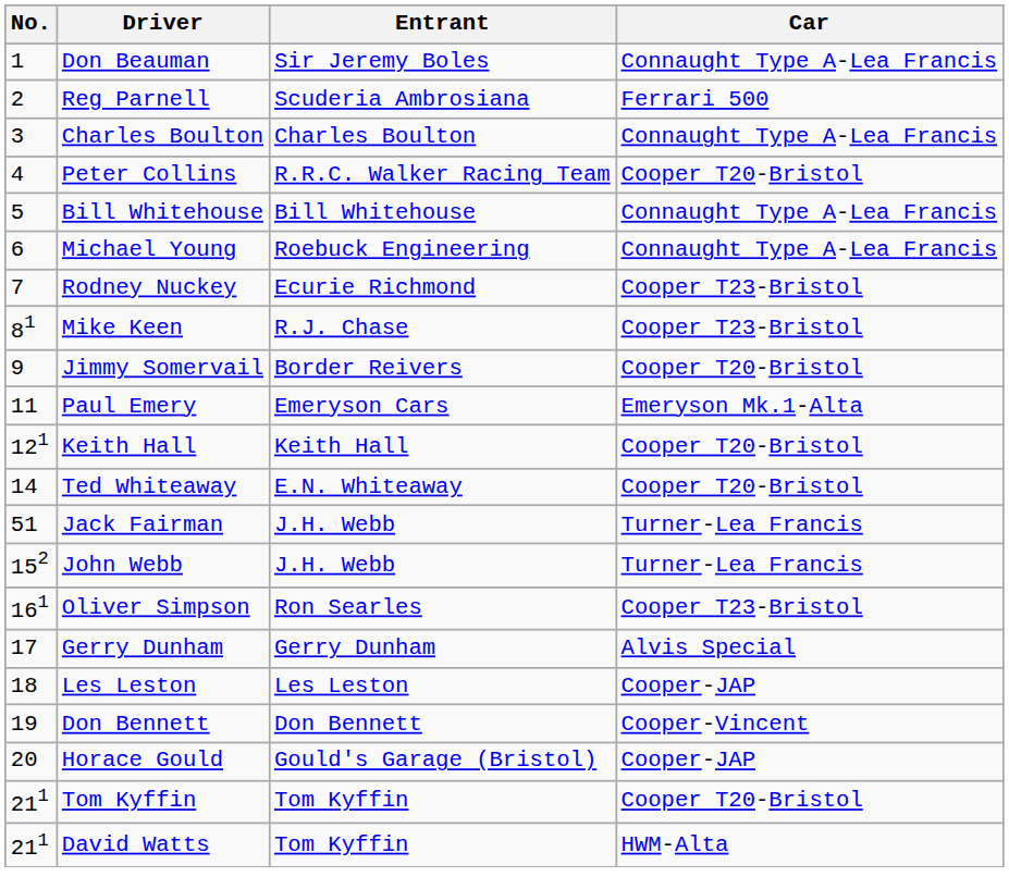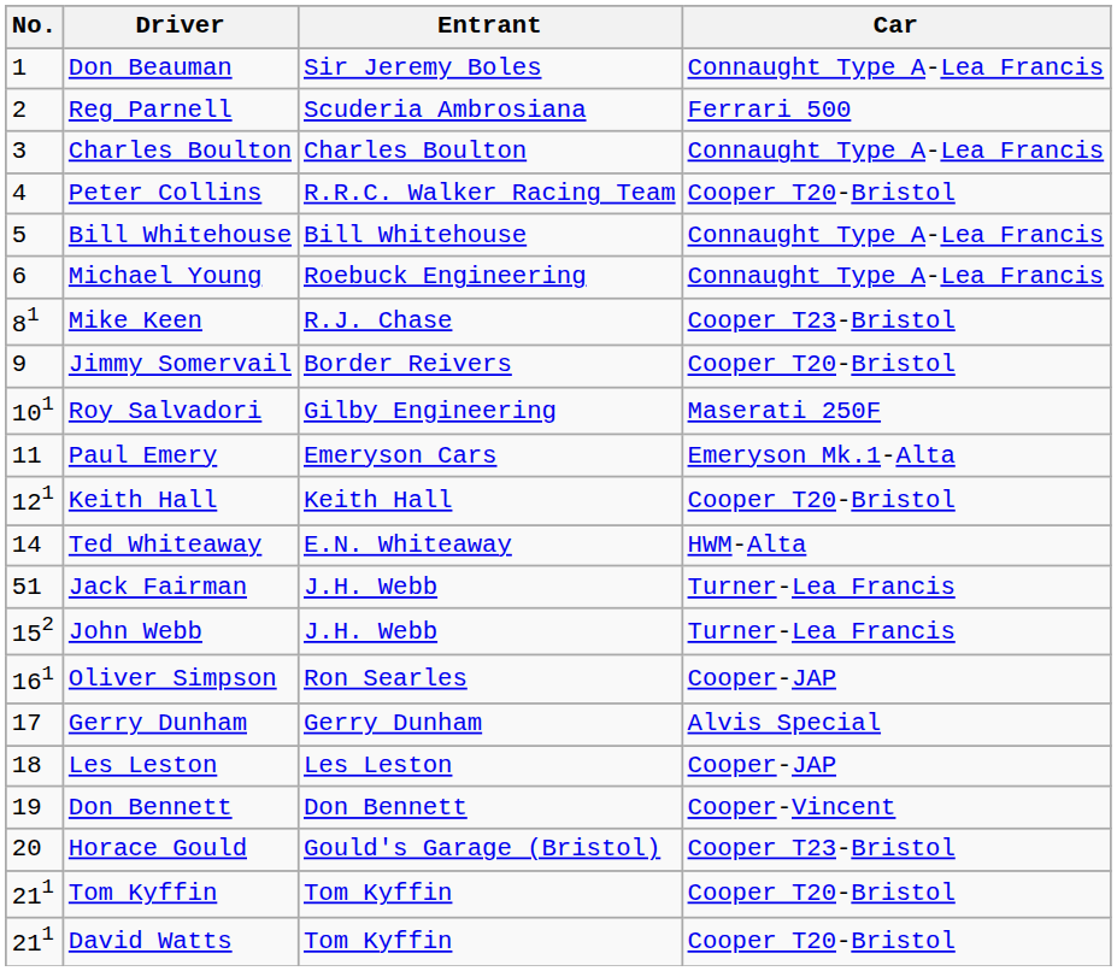- row: 7 | Rodney Nuckey | Ecurie Richmond | Cooper T23-Bristol
+ row: 101 | Roy Salvadori | Gilby Engineering | Maserati 250F
Ted Whiteaway | Car: Cooper T20-Bristol -> HWM-Alta
Oliver Simpson | Car: Cooper T23-Bristol -> Cooper-JAP
Horace Gould | Car: Cooper-JAP -> Cooper T23-Bristol
David Watts | Car: HWM-Alta -> Cooper T20-Bristol
